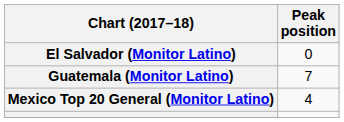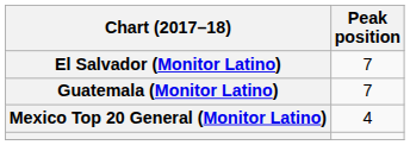El Salvador (Monitor Latino) | Peak position: 0 -> 7
